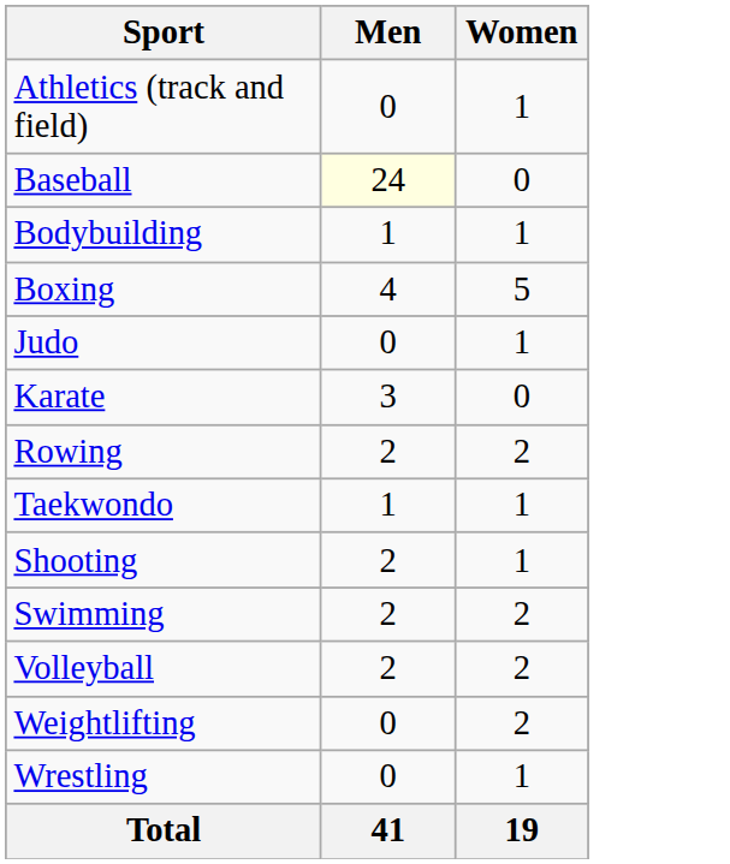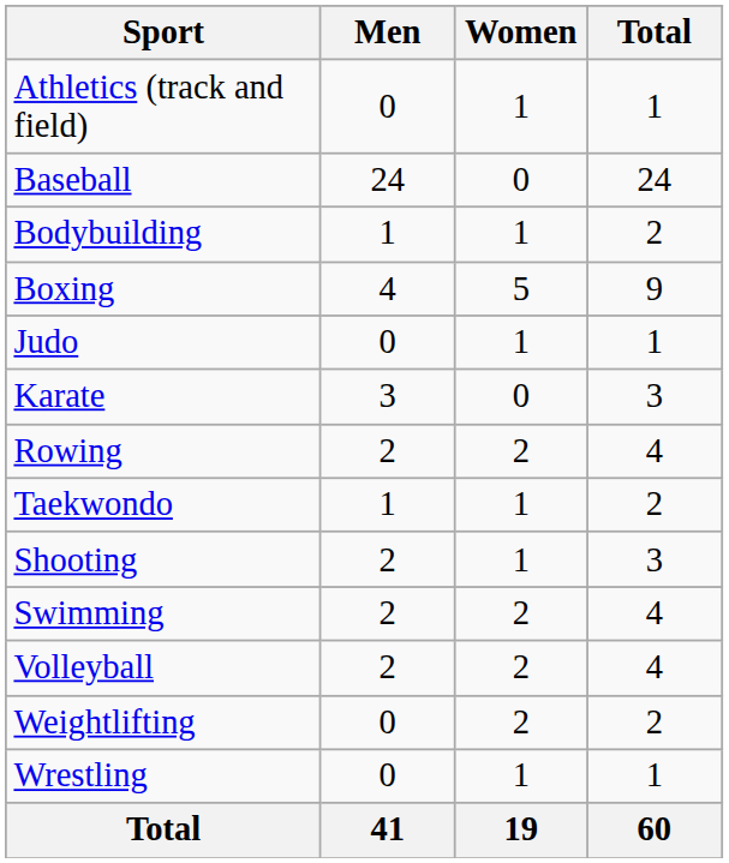+ column: Total | 1 | 24 | 2 | 9 | 1 | 3 | 4 | 2 | 3 | 4 | 4 | 2 | 1 | 60
Baseball | Men: lightyellow background -> no background
